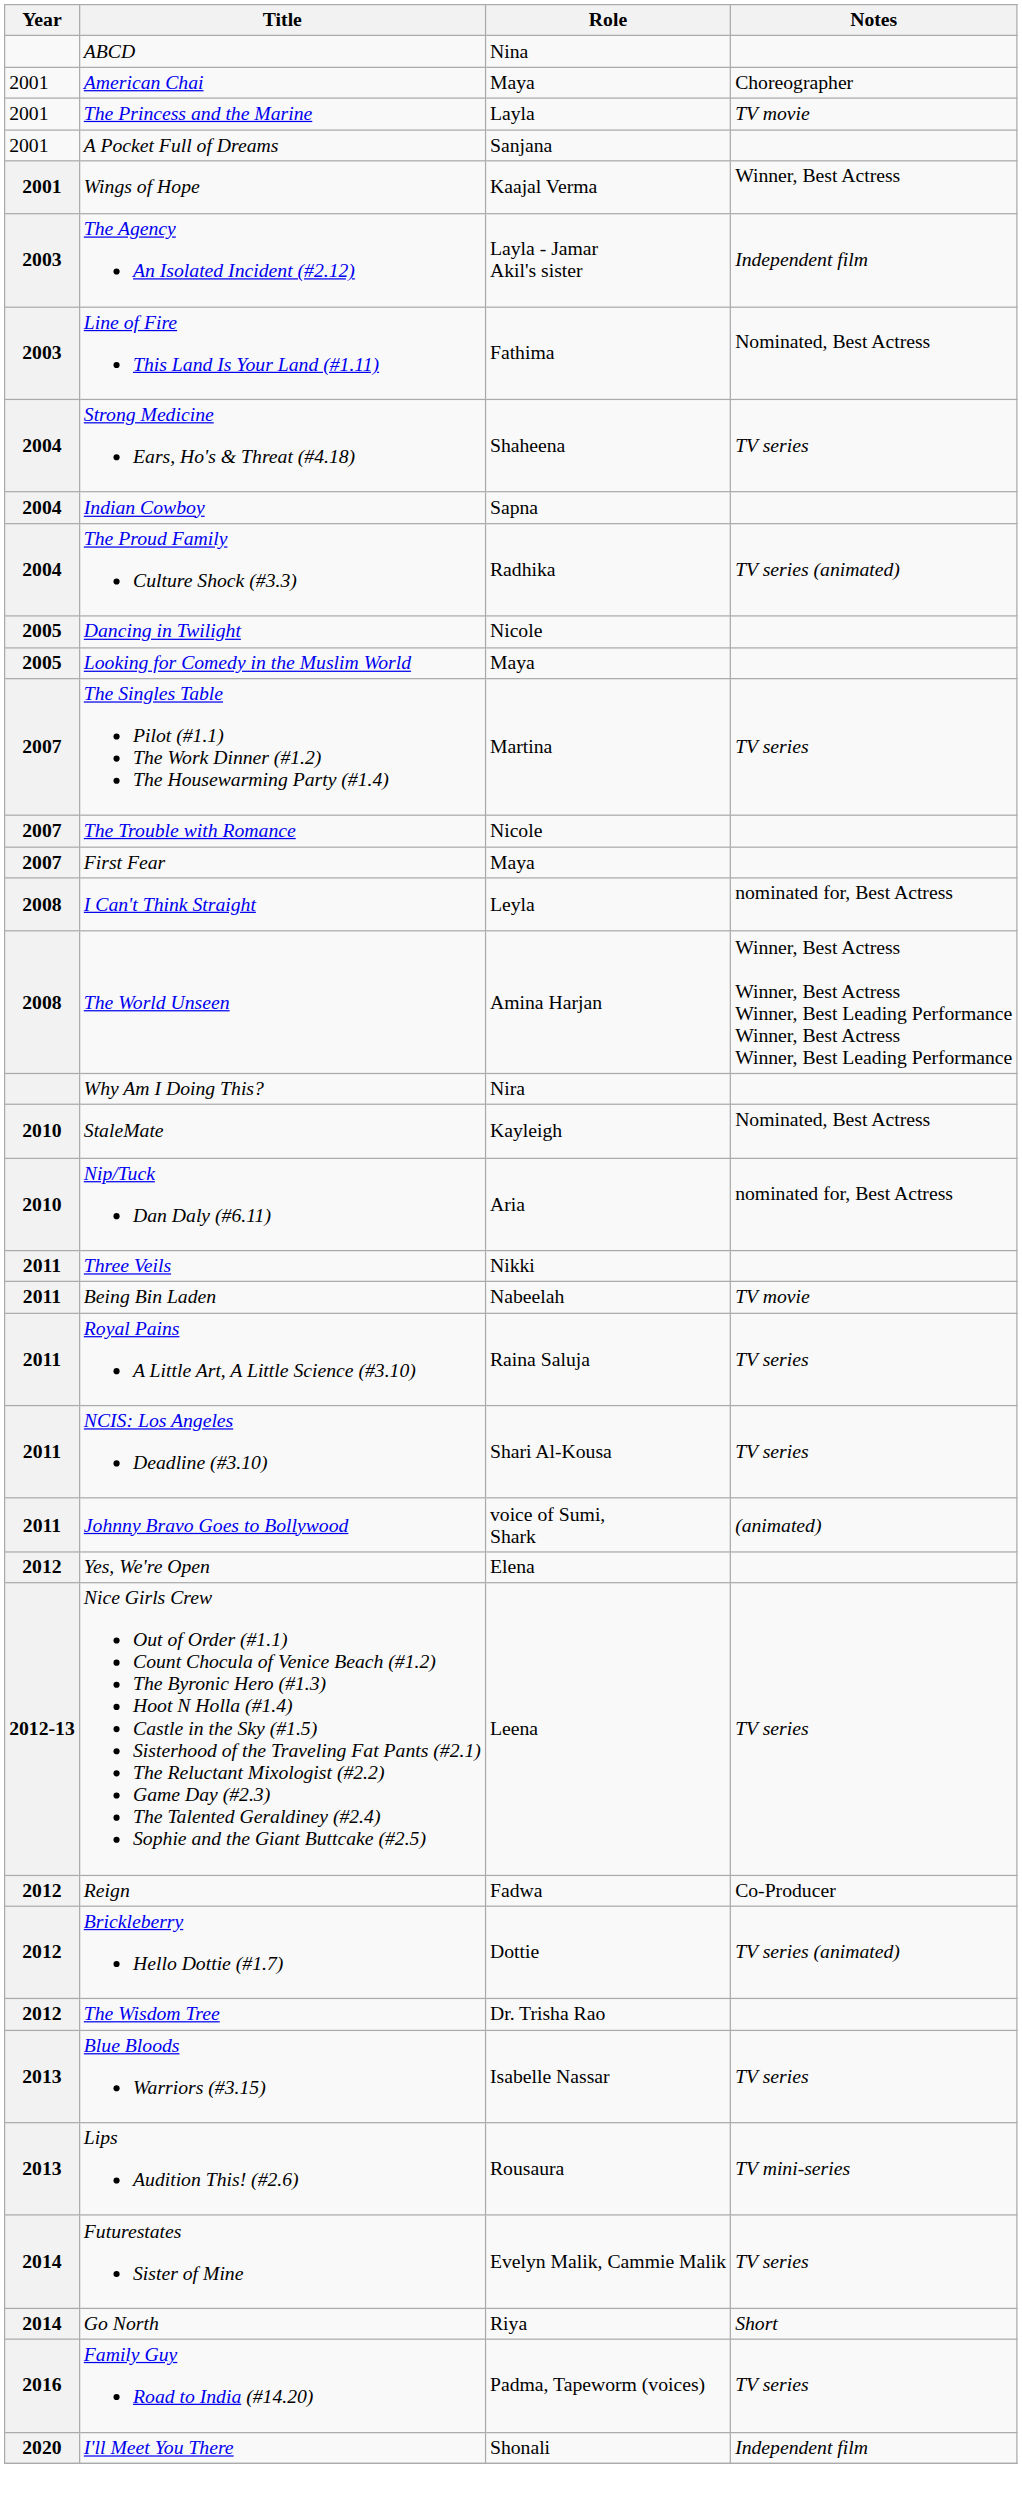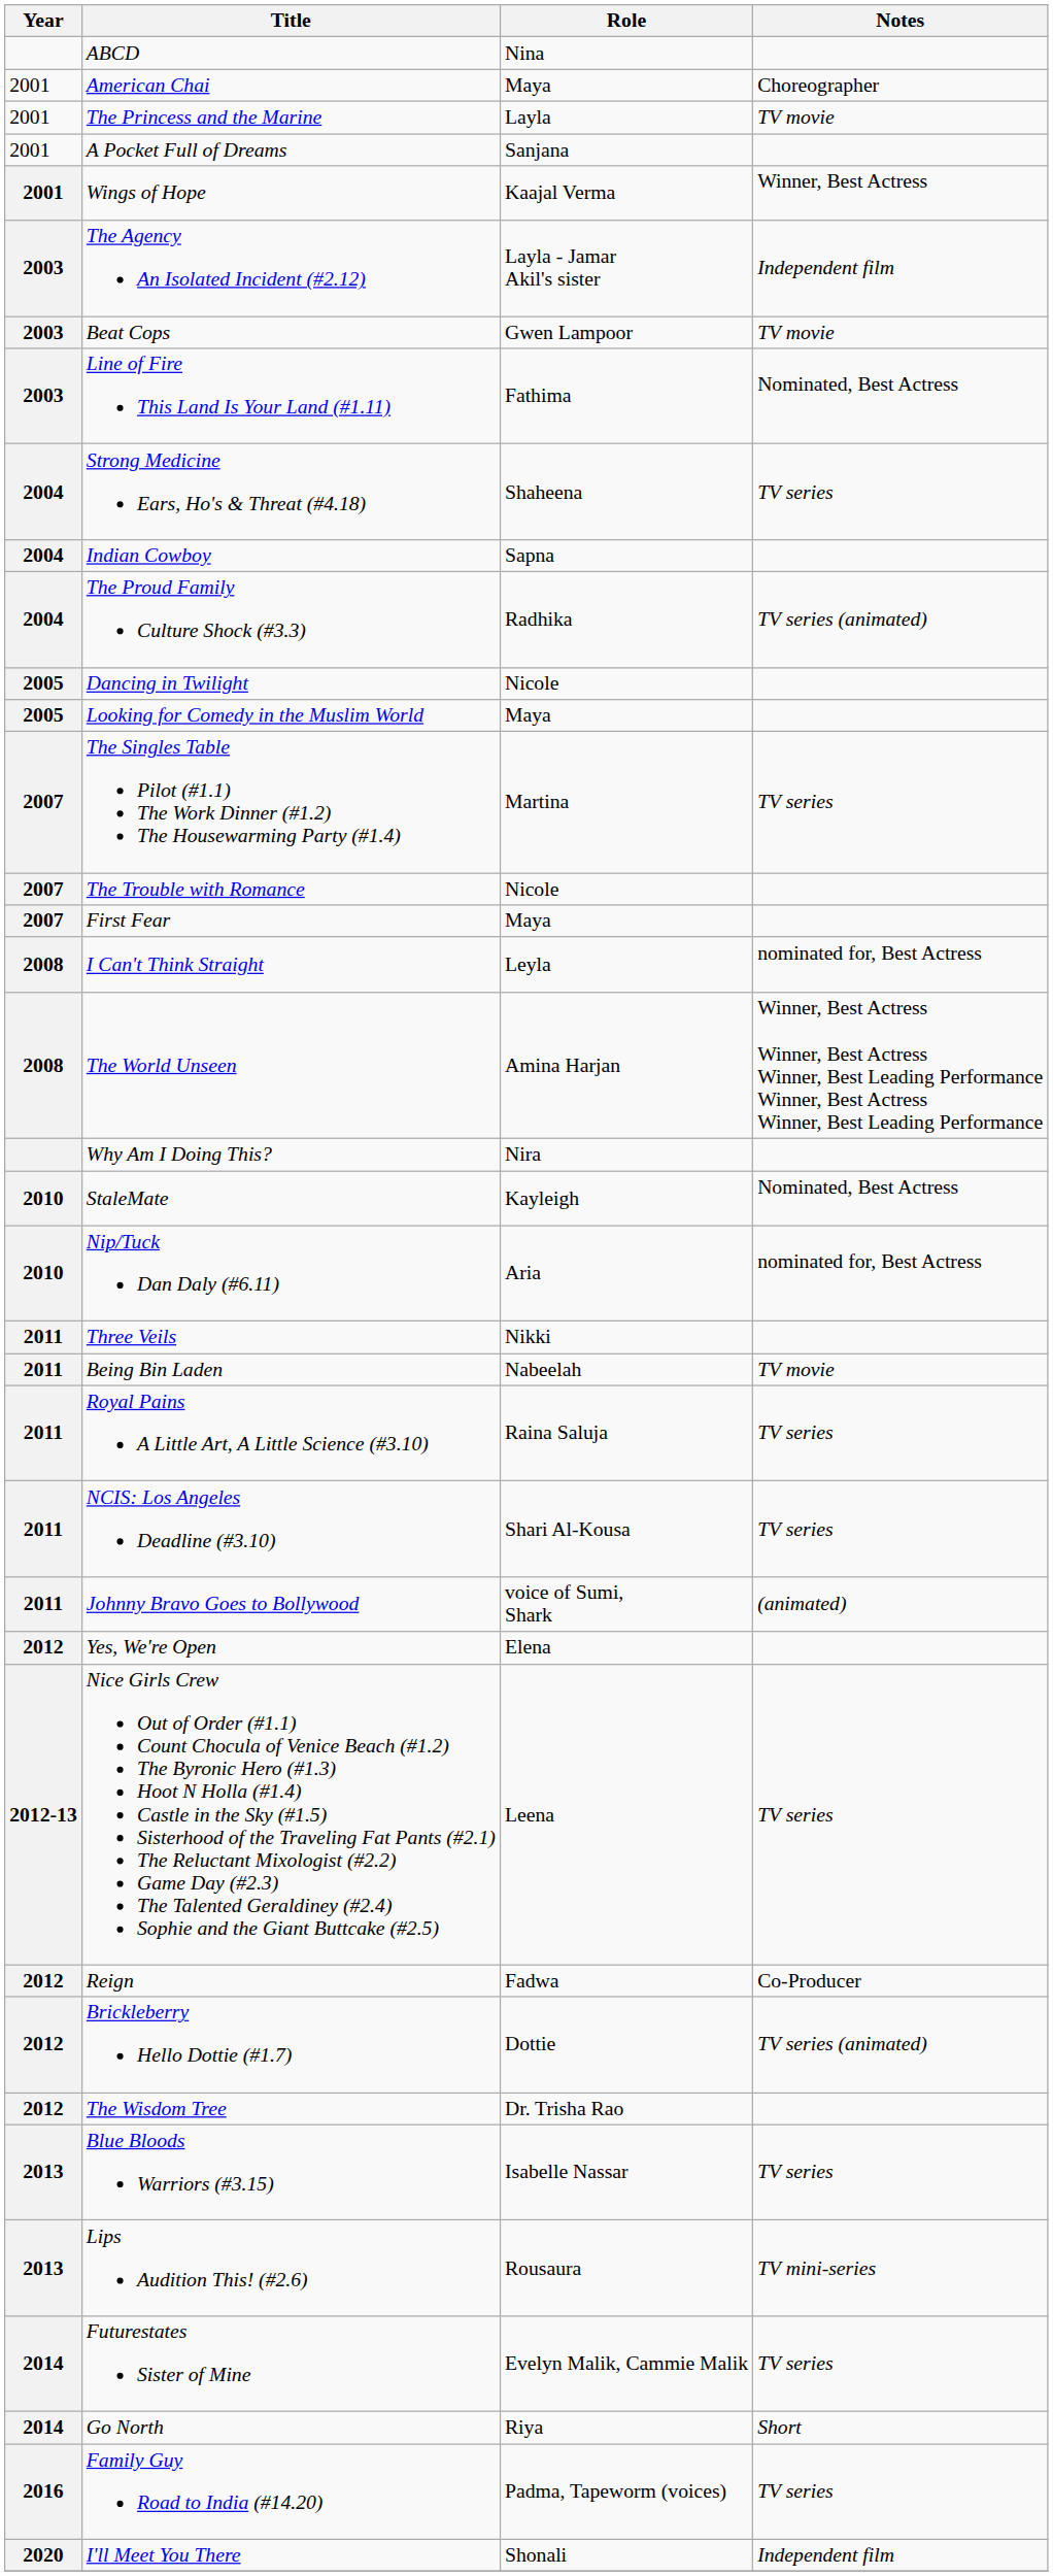+ row: 2003 | Beat Cops | Gwen Lampoor | TV movie
